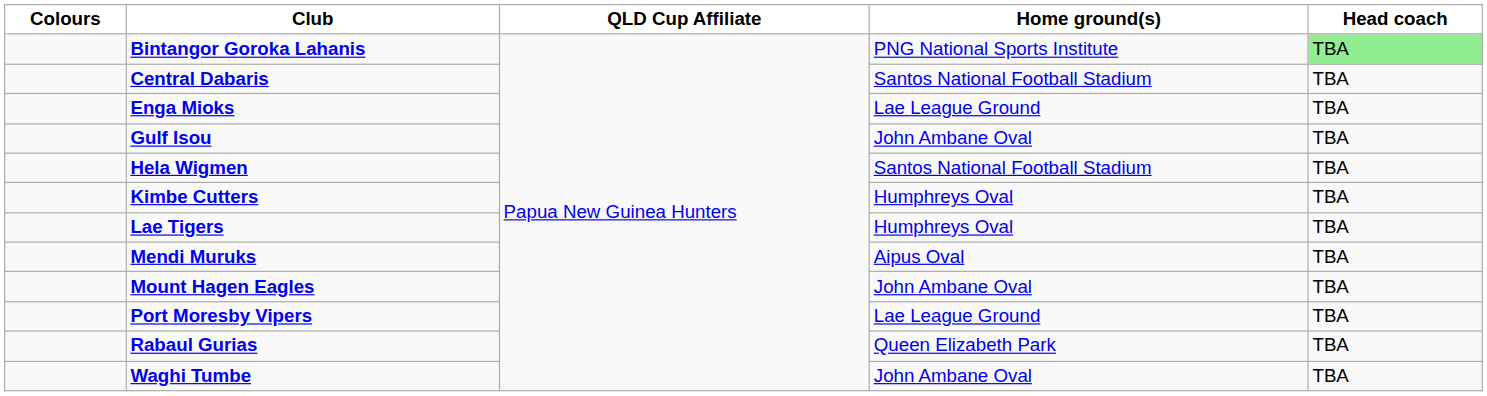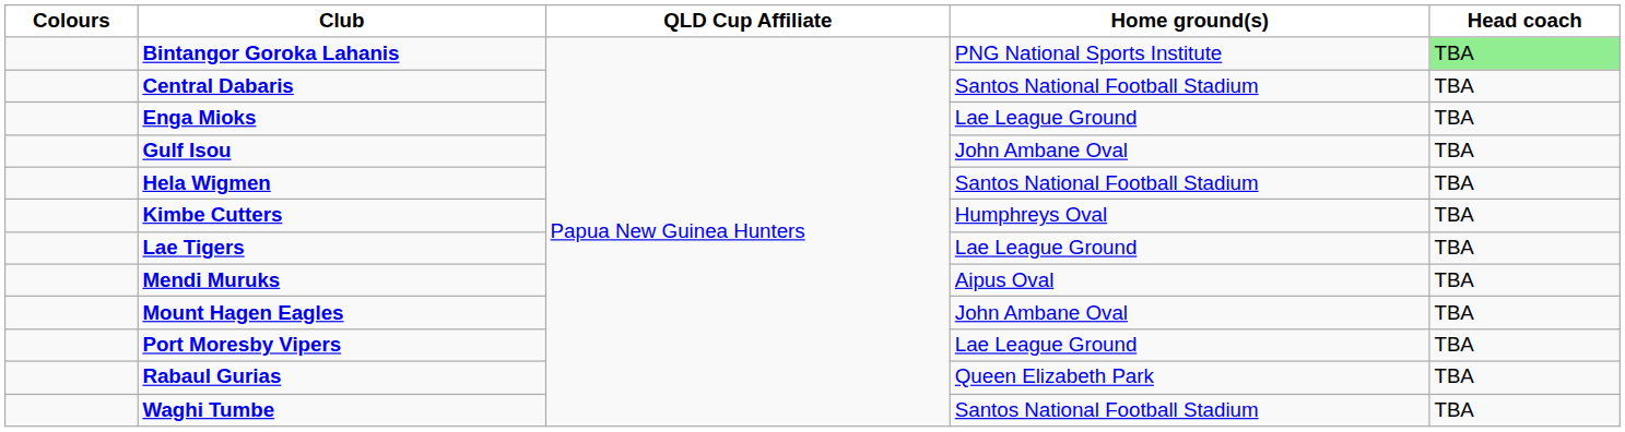Lae Tigers | Home ground(s): Humphreys Oval -> Lae League Ground
Waghi Tumbe | Home ground(s): John Ambane Oval -> Santos National Football Stadium
